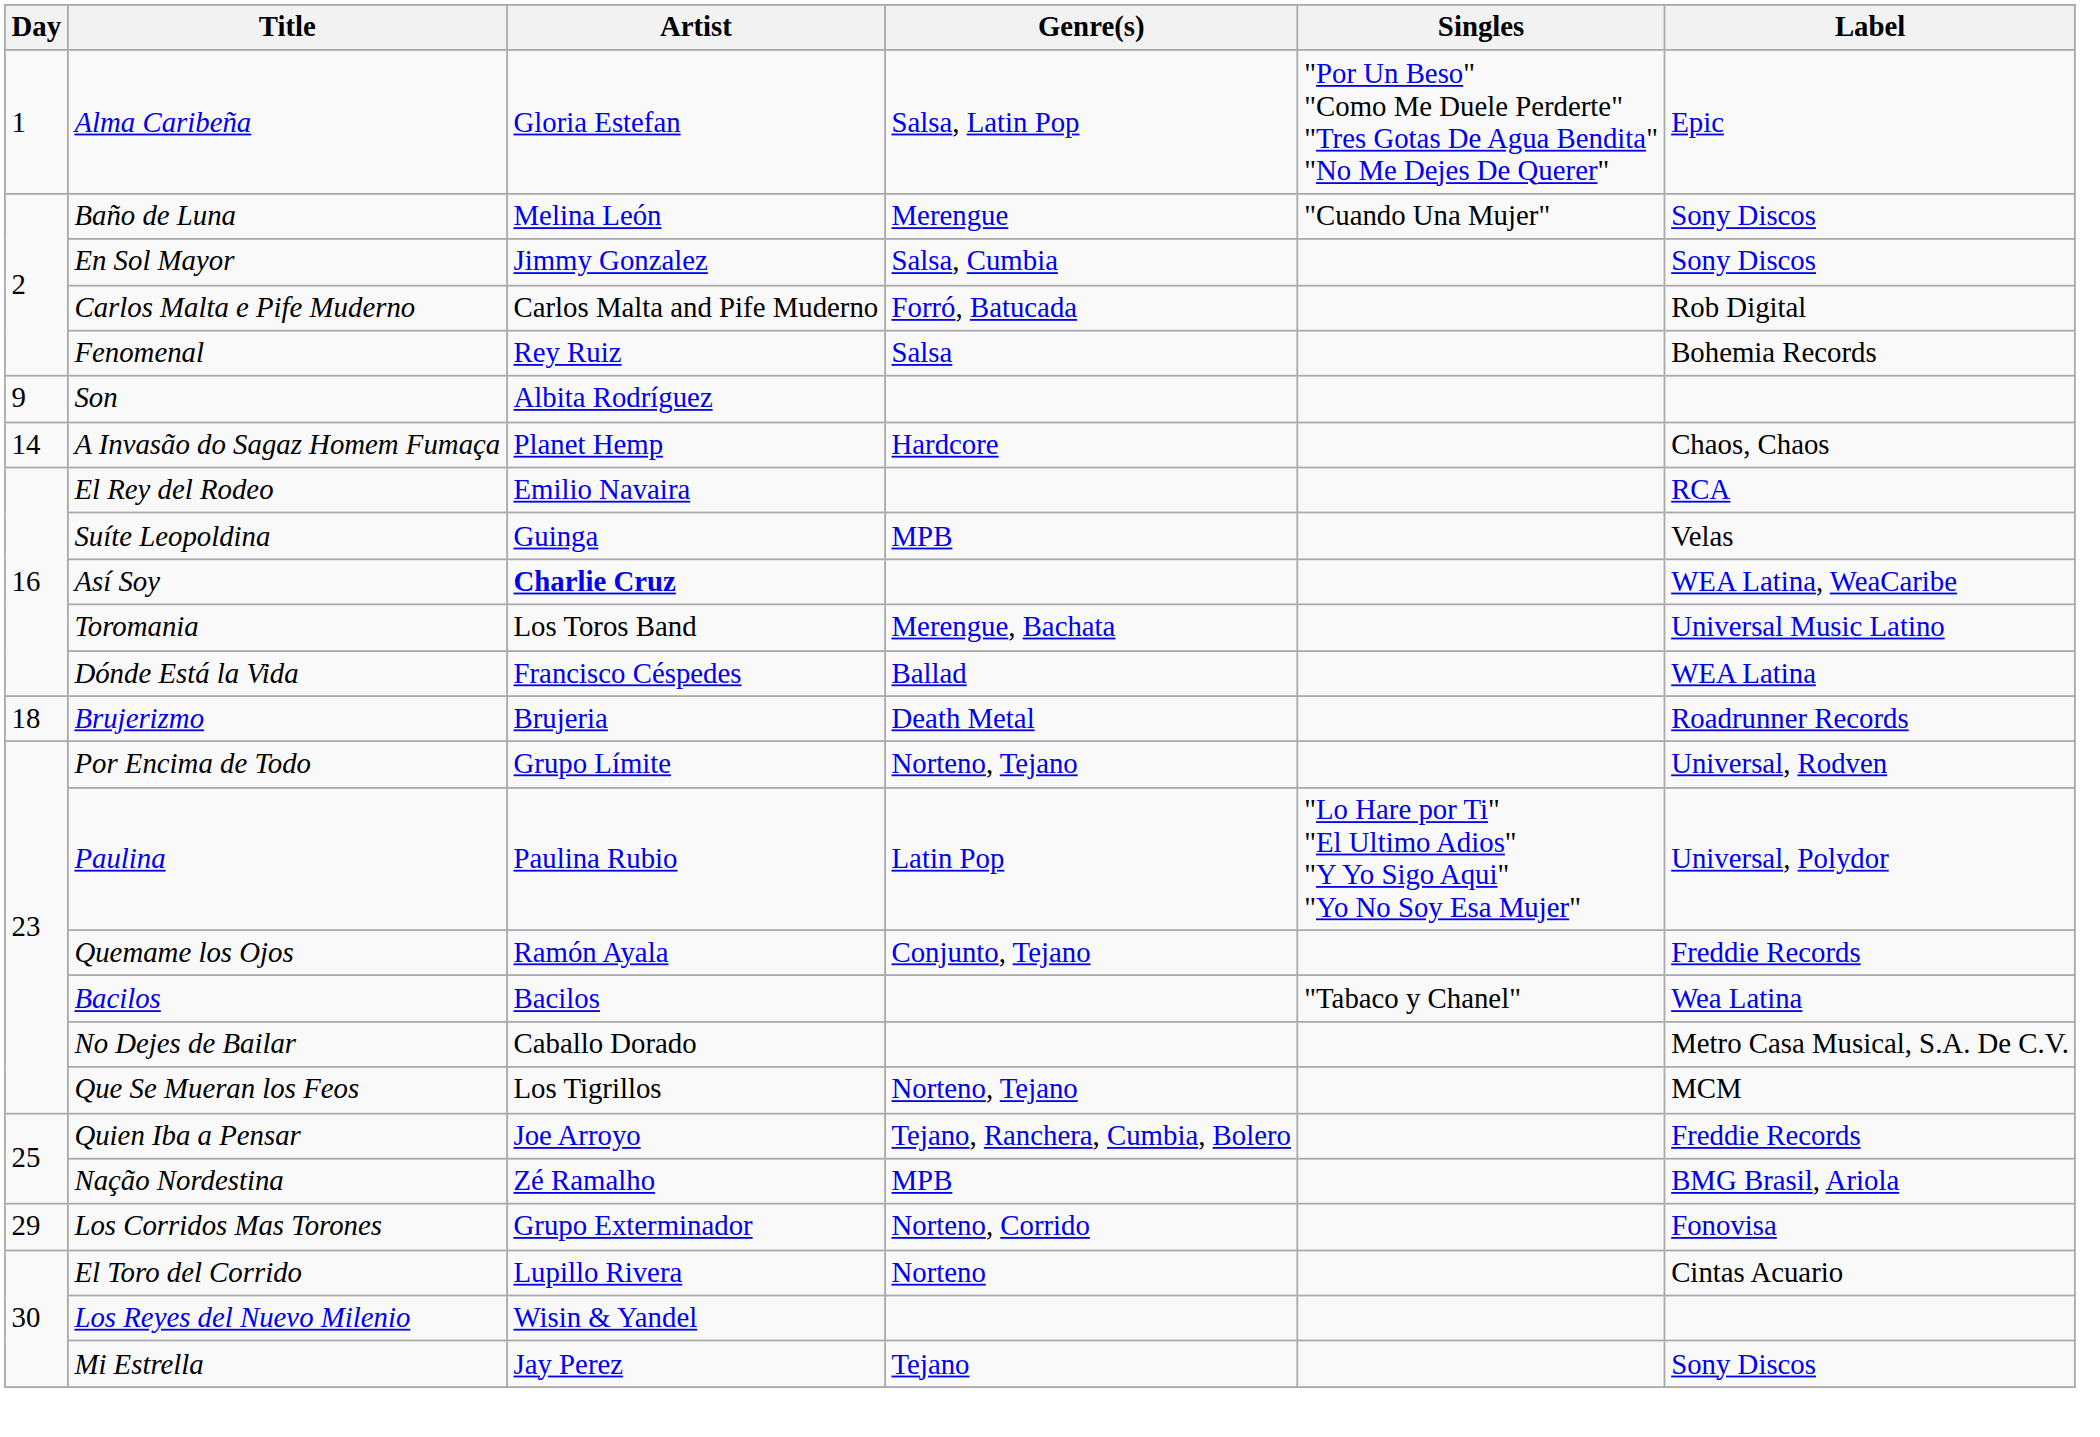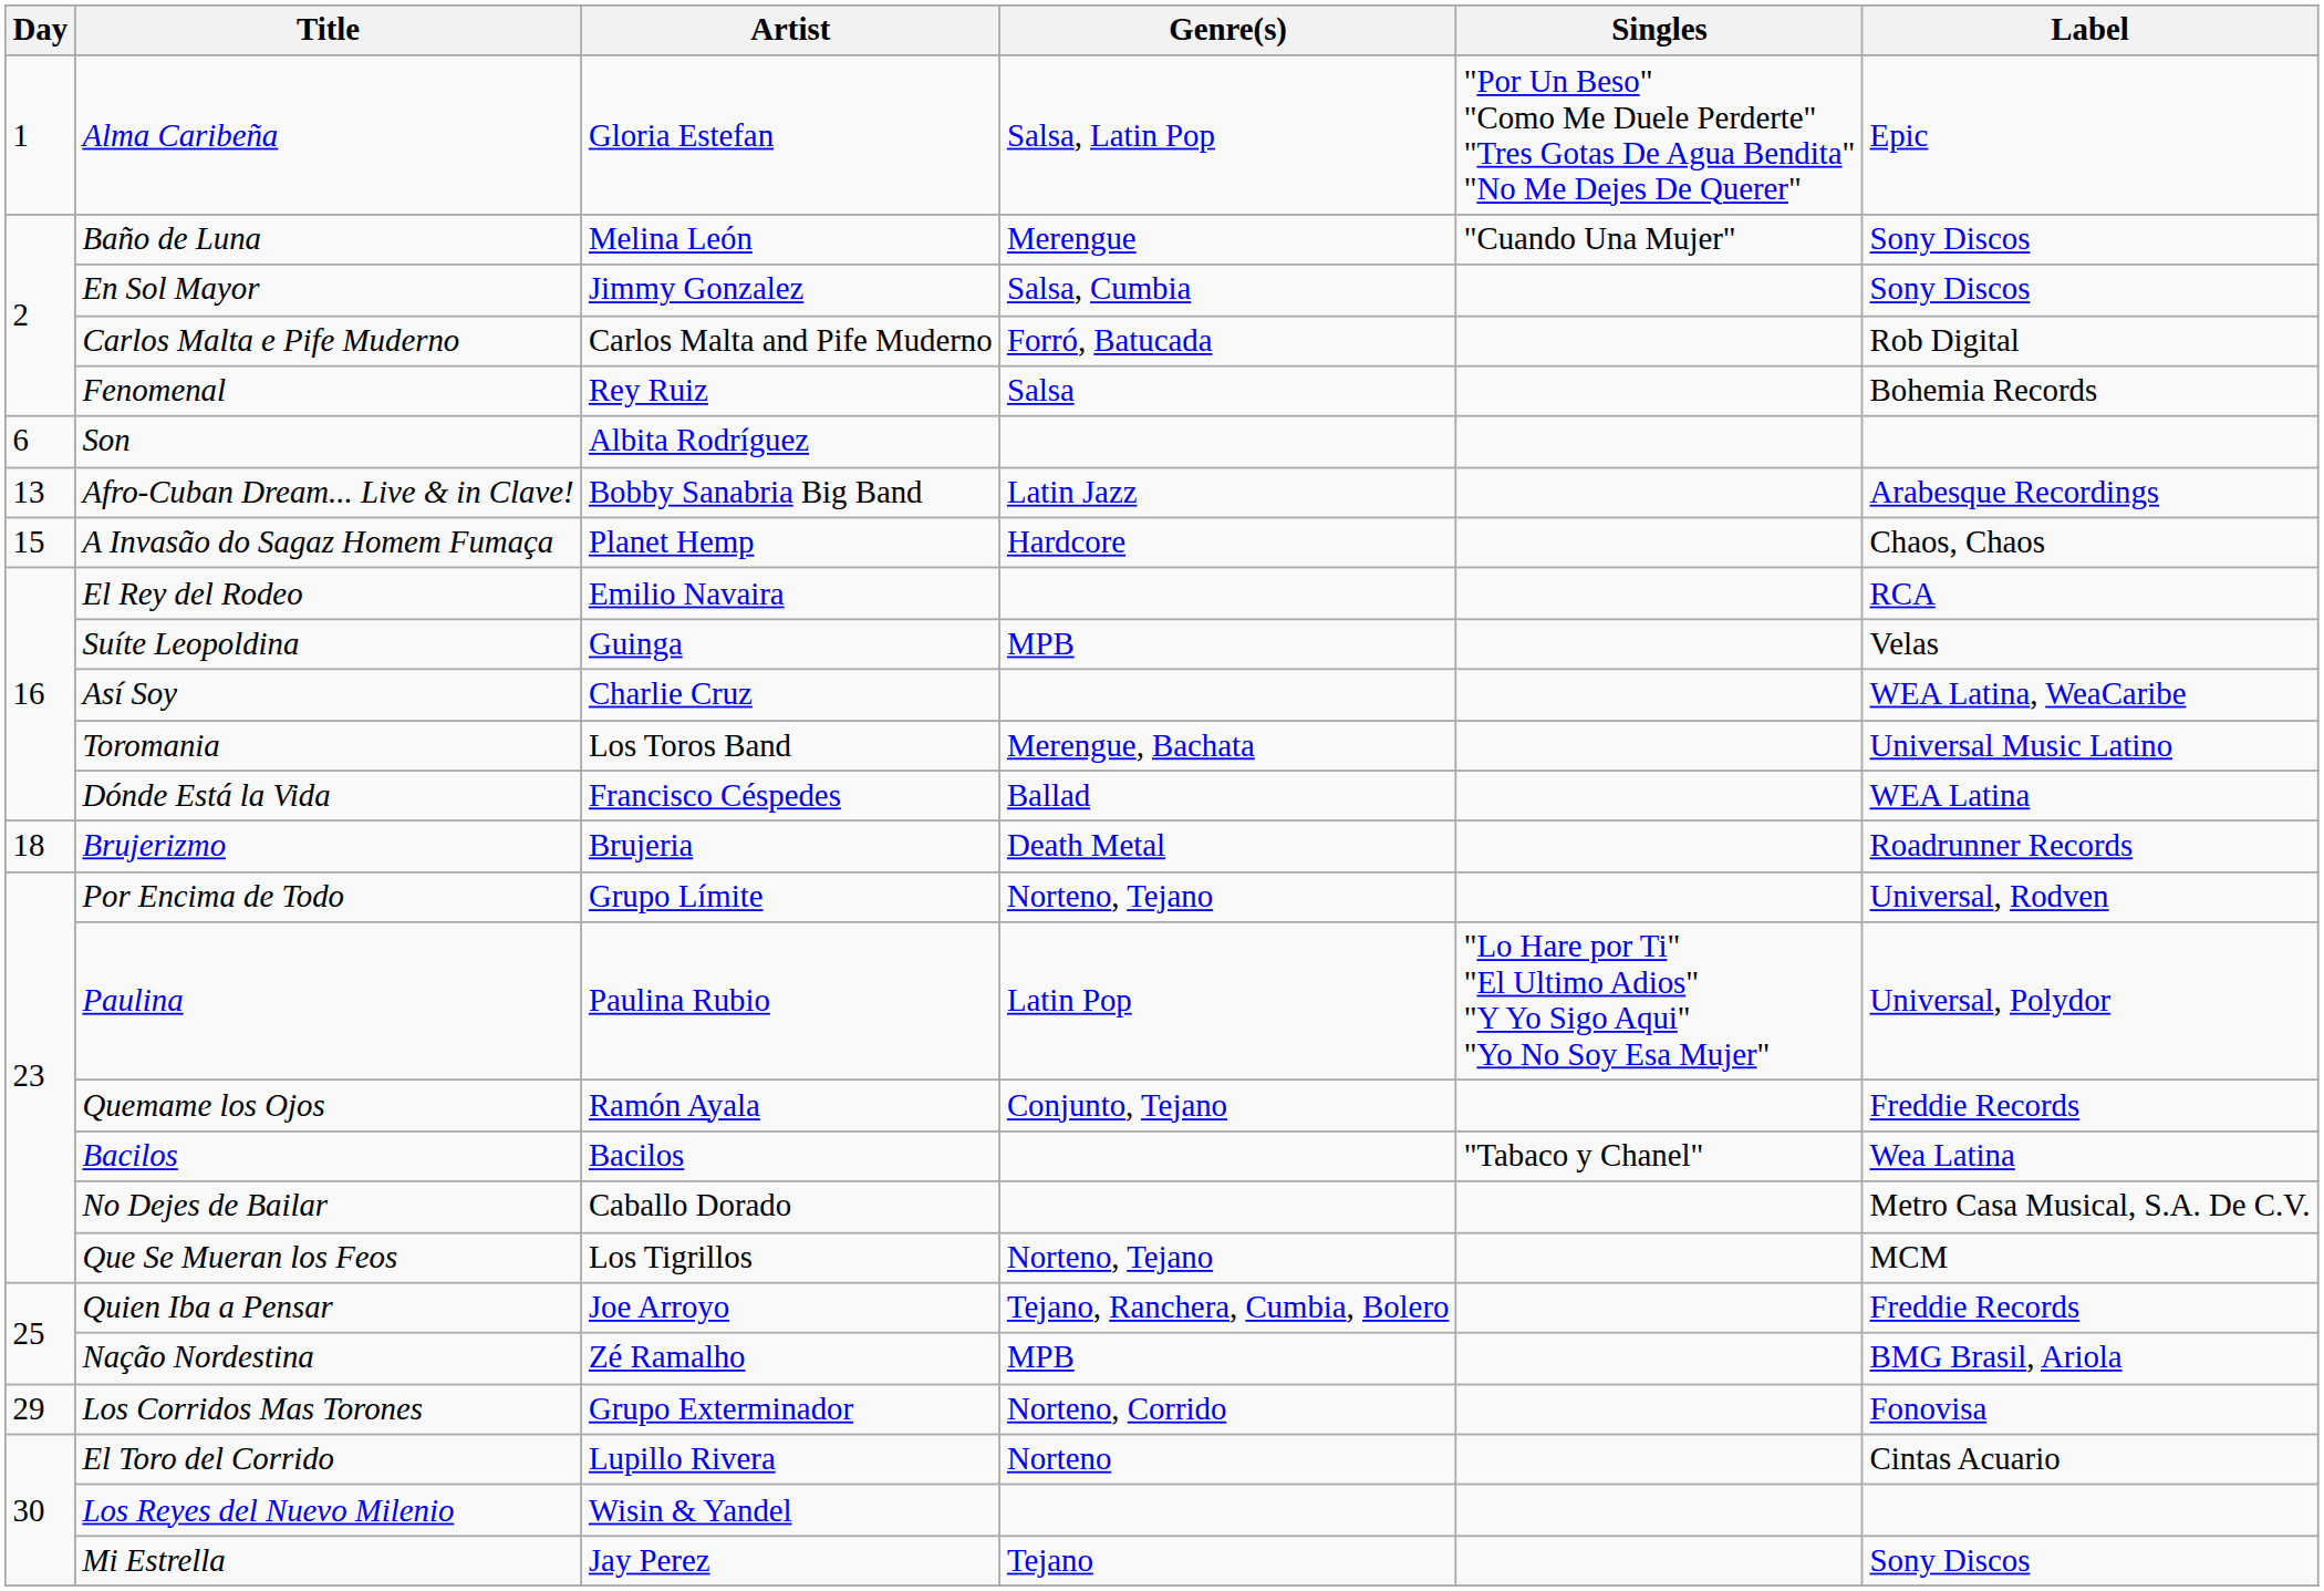Son | Day: 9 -> 6
+ row: 13 | Afro-Cuban Dream... Live & in Clave! | Bobby Sanabria Big Band | Latin Jazz | Arabesque Recordings
A Invasão do Sagaz Homem Fumaça | Day: 14 -> 15
Así Soy | Artist: bold -> normal
